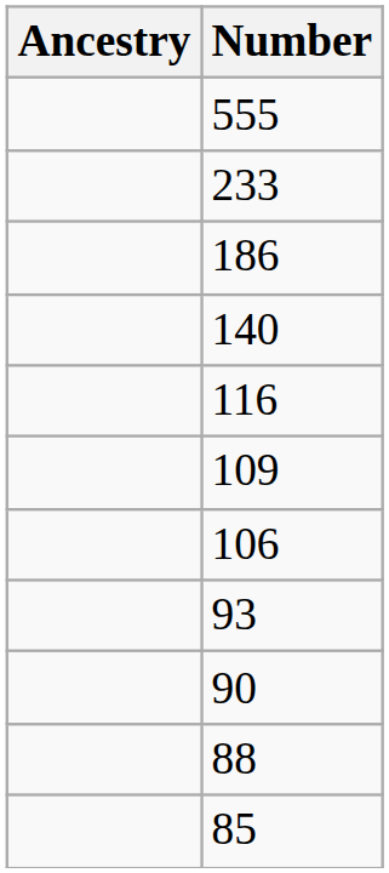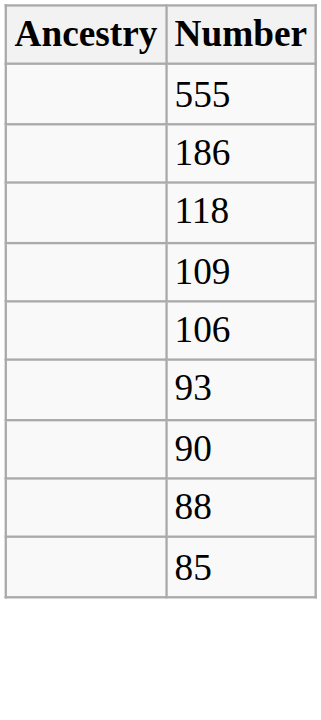- row: 233
- row: 140
+ row: 118
- row: 116
